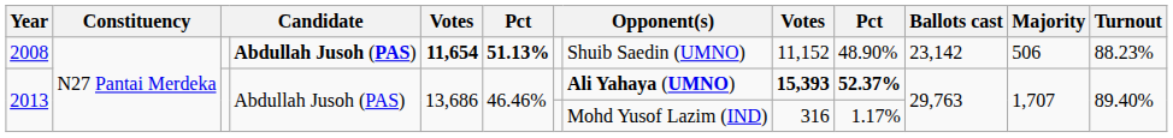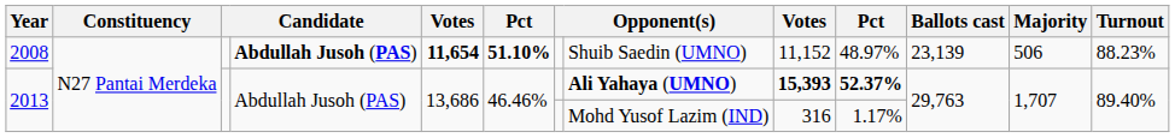2008 | column 6: 51.13% -> 51.10%
2008 | column 10: 48.90% -> 48.97%
2008 | Ballots cast: 23,142 -> 23,139
